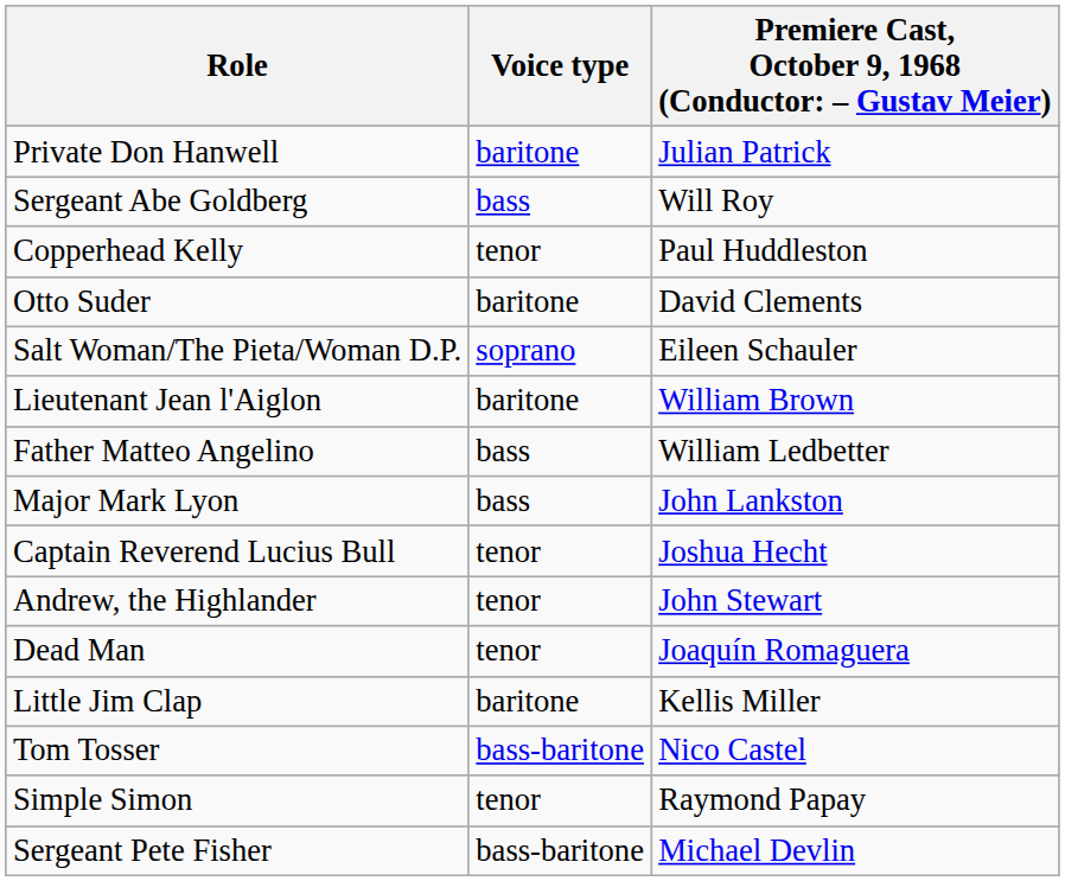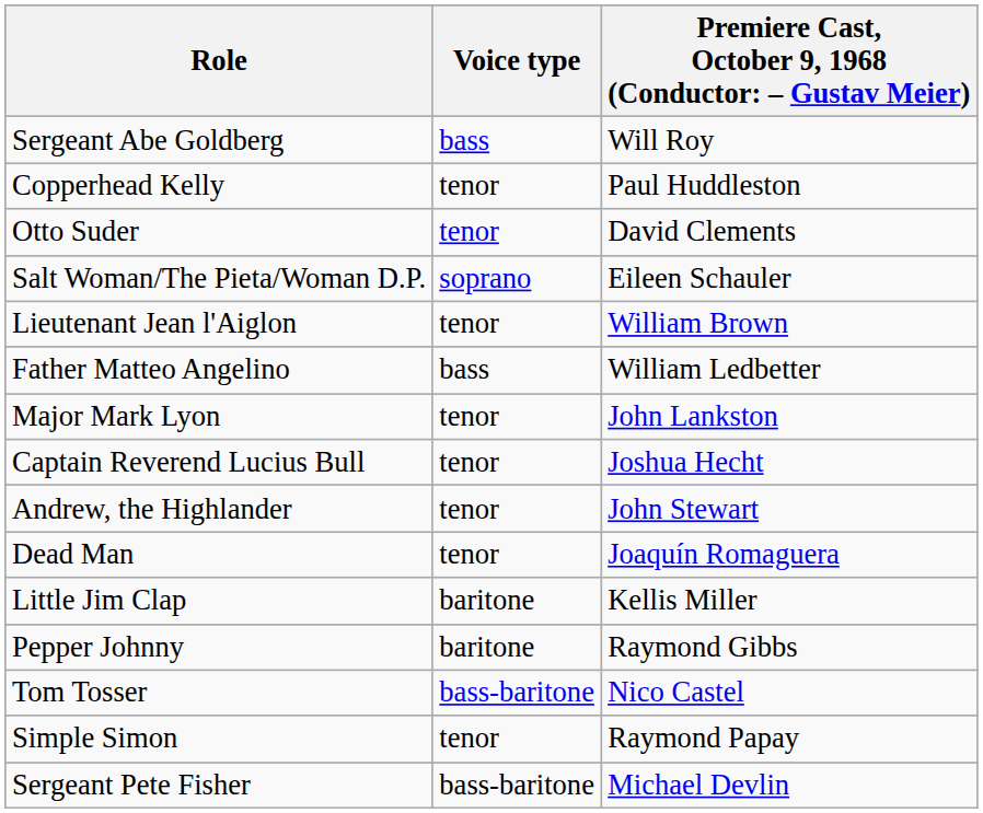- row: Private Don Hanwell | baritone | Julian Patrick
Otto Suder | Voice type: baritone -> tenor
Lieutenant Jean l'Aiglon | Voice type: baritone -> tenor
Major Mark Lyon | Voice type: bass -> tenor
+ row: Pepper Johnny | baritone | Raymond Gibbs
